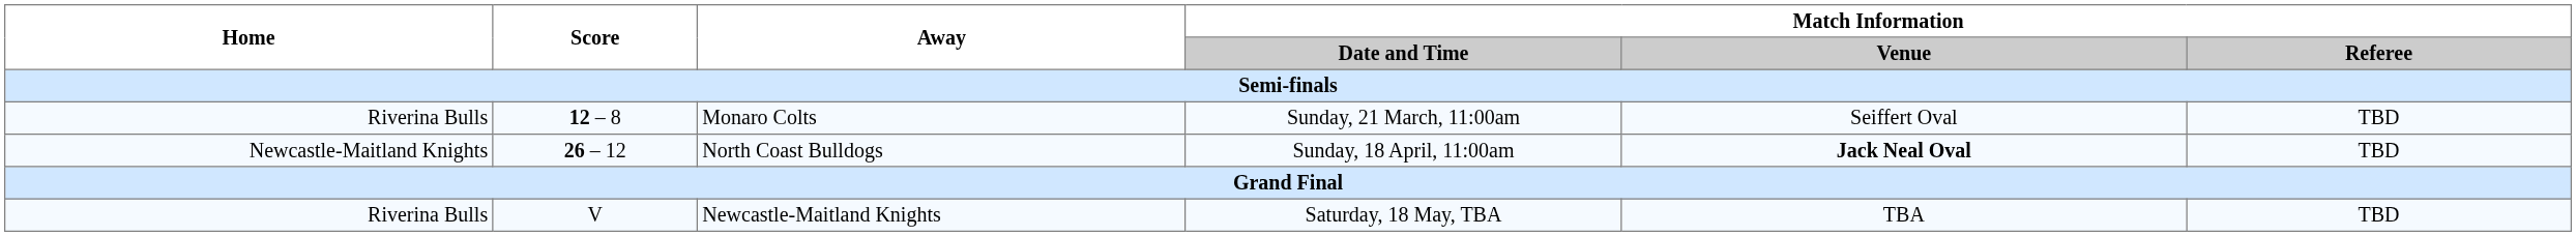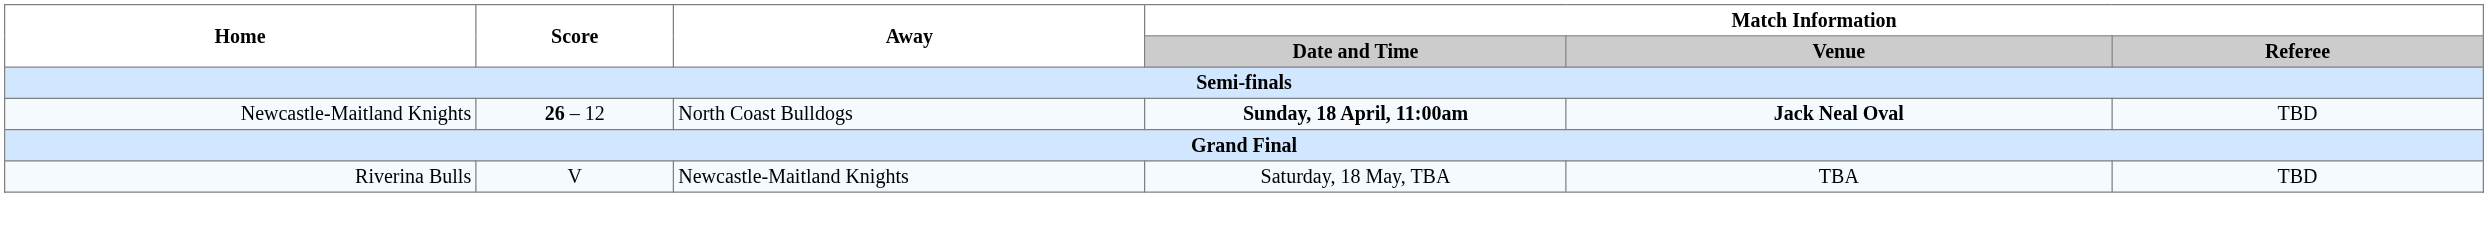- row: Riverina Bulls | 12 – 8 | Monaro Colts | Sunday, 21 March, 11:00am | Seiffert Oval | TBD
North Coast Bulldogs | Match Information / Date and Time: normal -> bold
